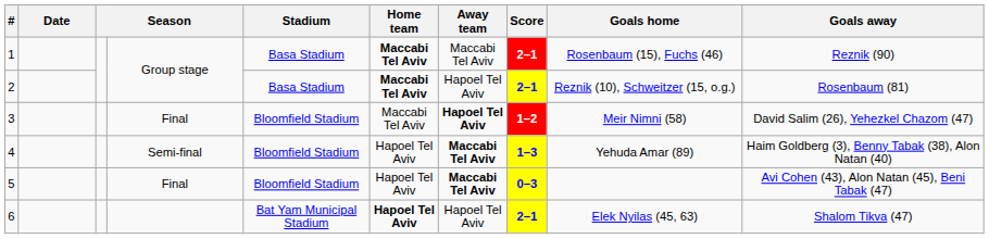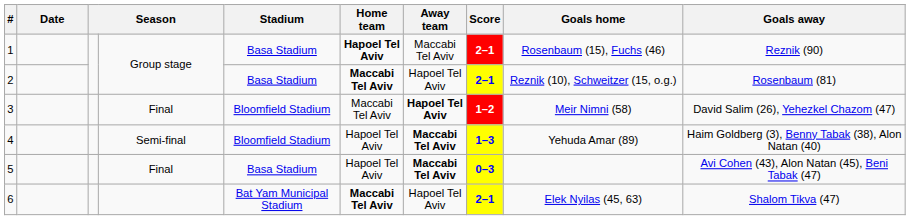1 | Home team: Maccabi Tel Aviv -> Hapoel Tel Aviv
5 | Stadium: Bloomfield Stadium -> Basa Stadium
6 | Home team: Hapoel Tel Aviv -> Maccabi Tel Aviv
